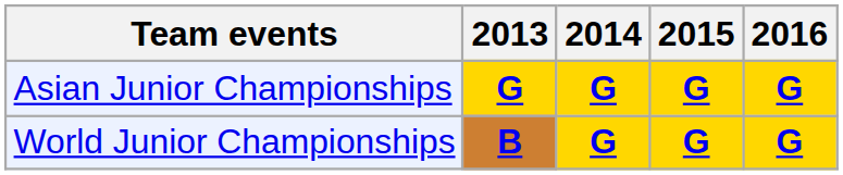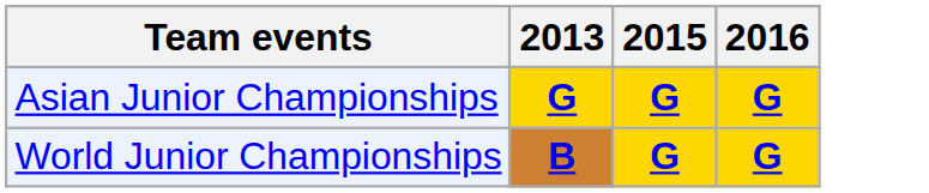- column: 2014 | G | G
